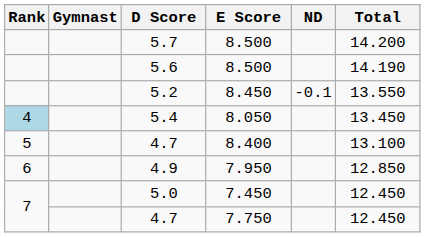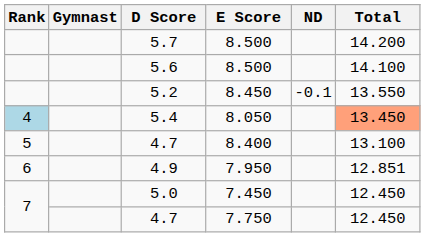5.6 | Total: 14.190 -> 14.100
5.4 | Total: no background -> lightsalmon background
4.9 | Total: 12.850 -> 12.851
